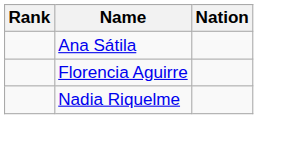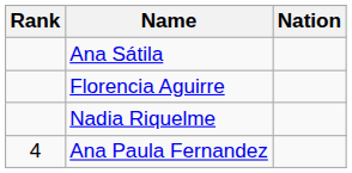+ row: 4 | Ana Paula Fernandez
